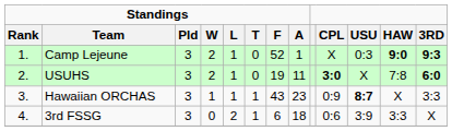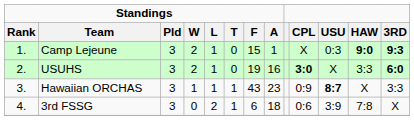Camp Lejeune | Standings / F: 52 -> 15
USUHS | Standings / A: 11 -> 16
USUHS | HAW: 7:8 -> 3:3
3rd FSSG | HAW: 3:3 -> 7:8
